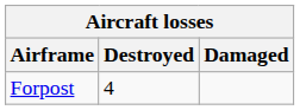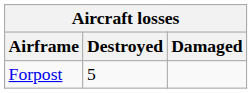Forpost | Destroyed: 4 -> 5
